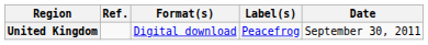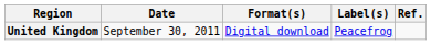columns swapped: Date <-> Ref.
